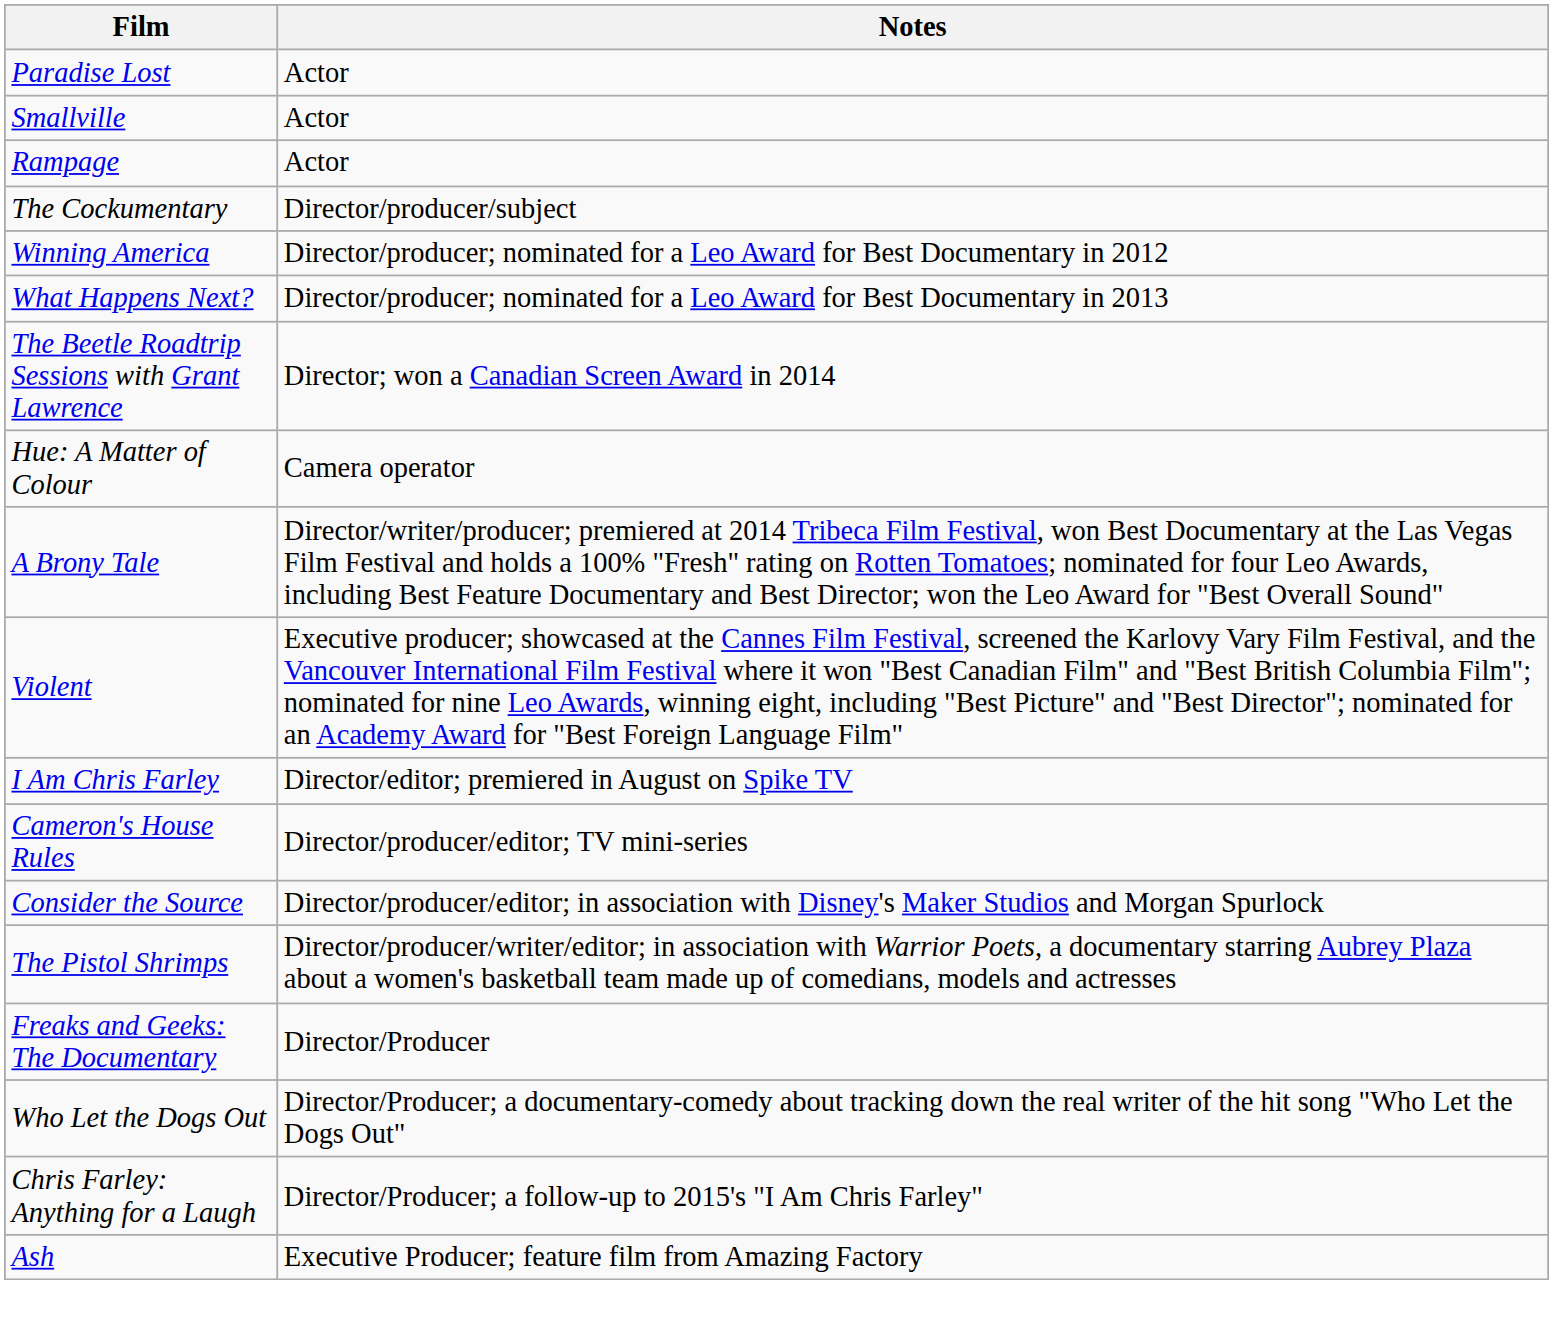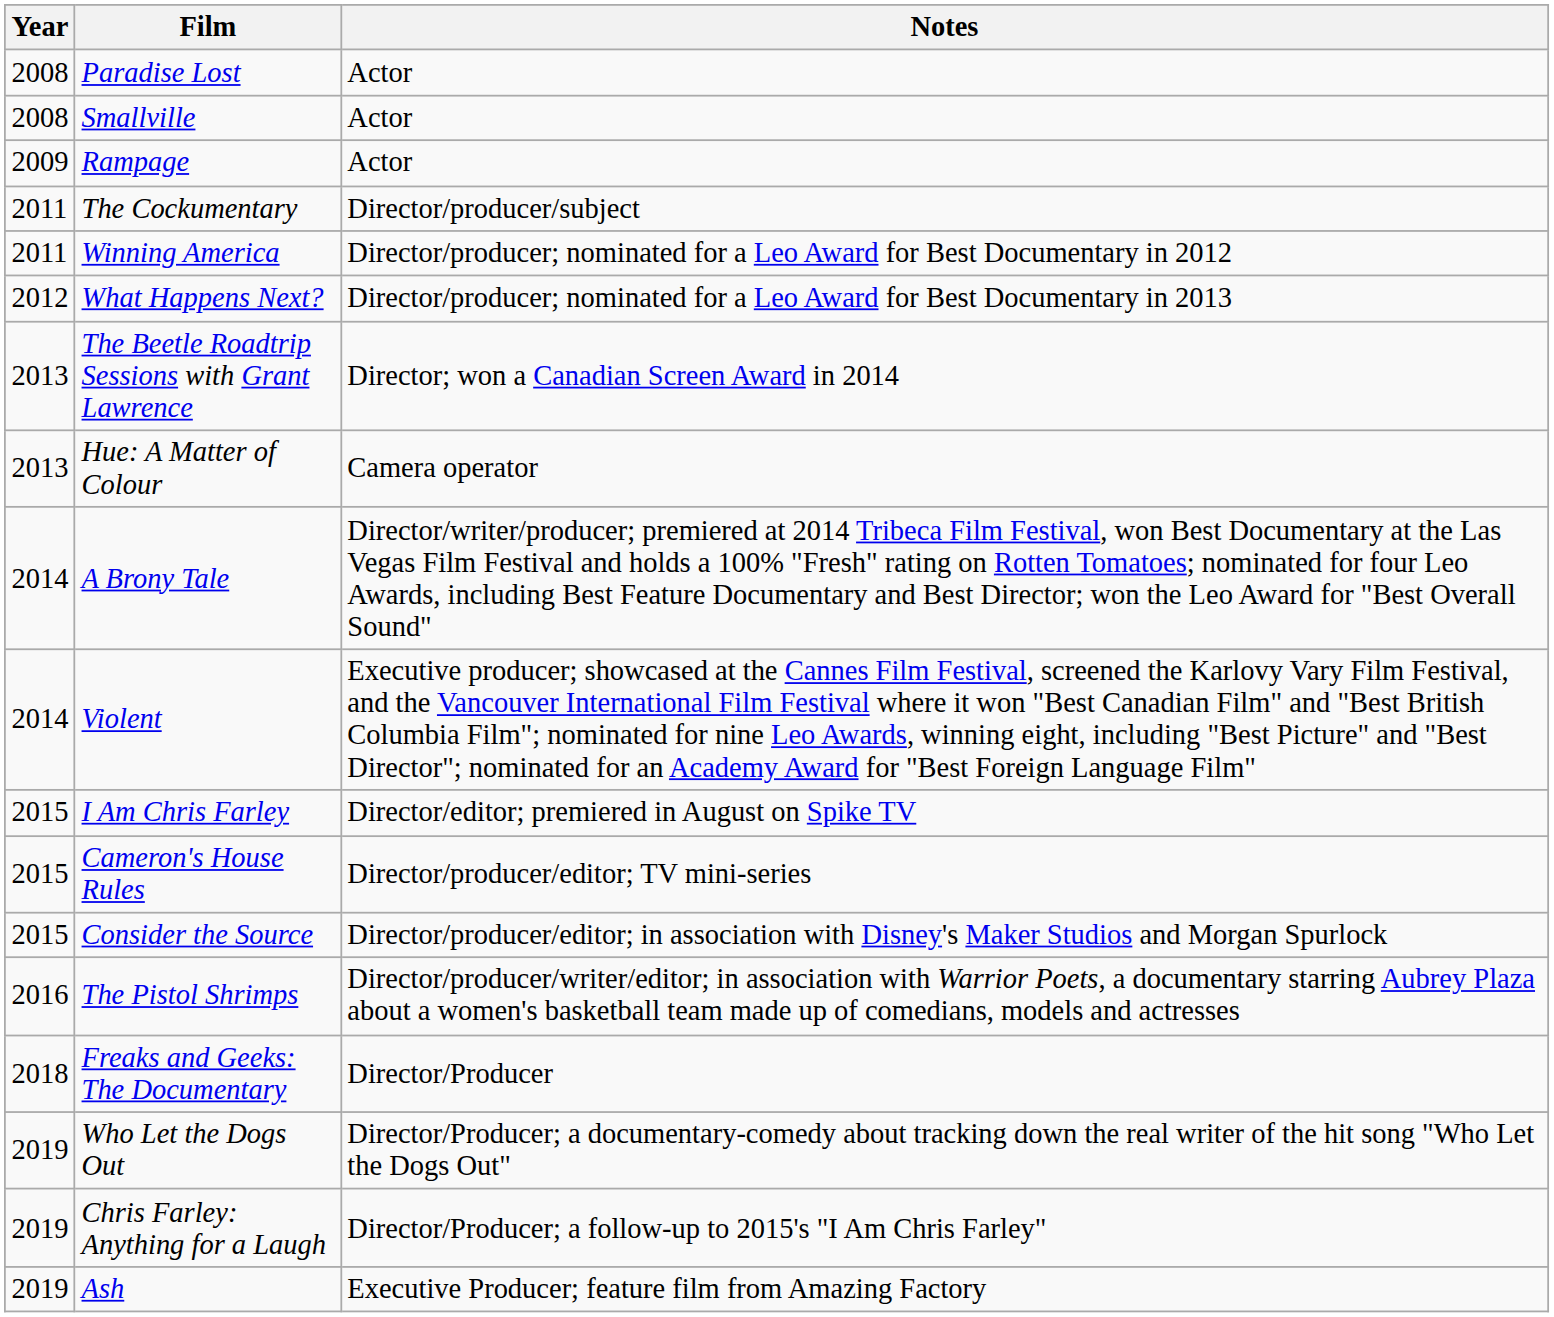+ column: Year | 2008 | 2008 | 2009 | 2011 | 2011 | 2012 | 2013 | 2013 | 2014 | 2014 | 2015 | 2015 | 2015 | 2016 | 2018 | 2019 | 2019 | 2019
